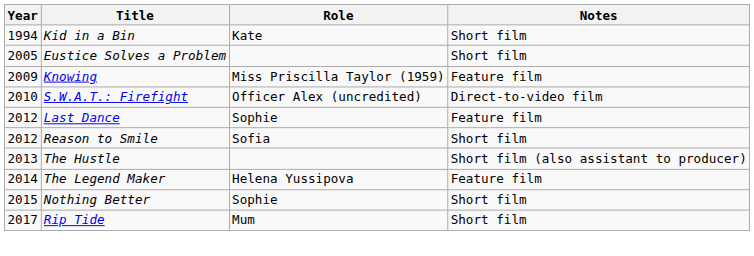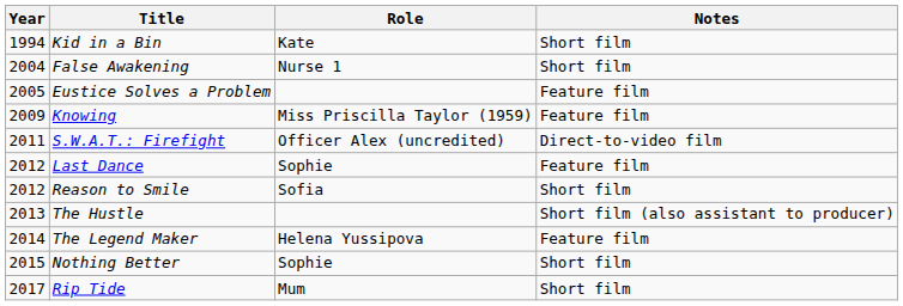+ row: 2004 | False Awakening | Nurse 1 | Short film
Eustice Solves a Problem | Notes: Short film -> Feature film
S.W.A.T.: Firefight | Year: 2010 -> 2011
